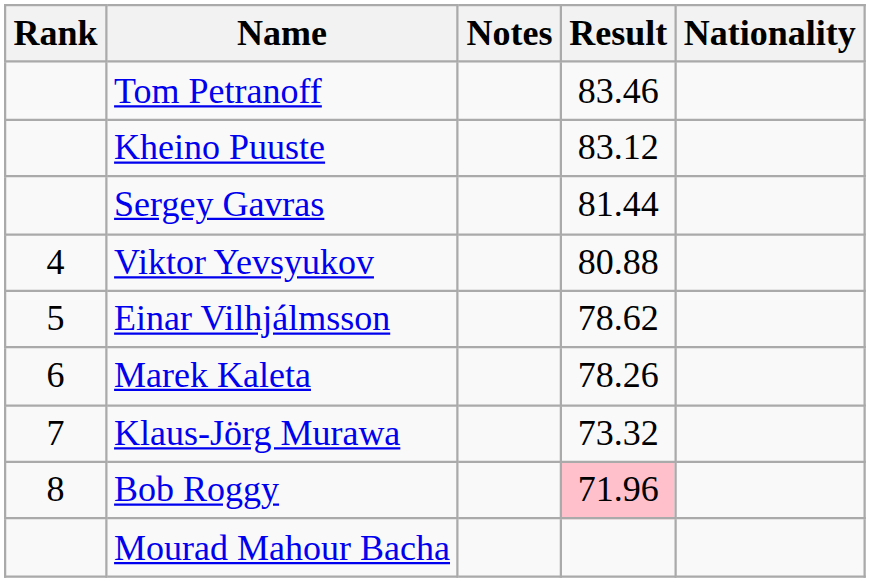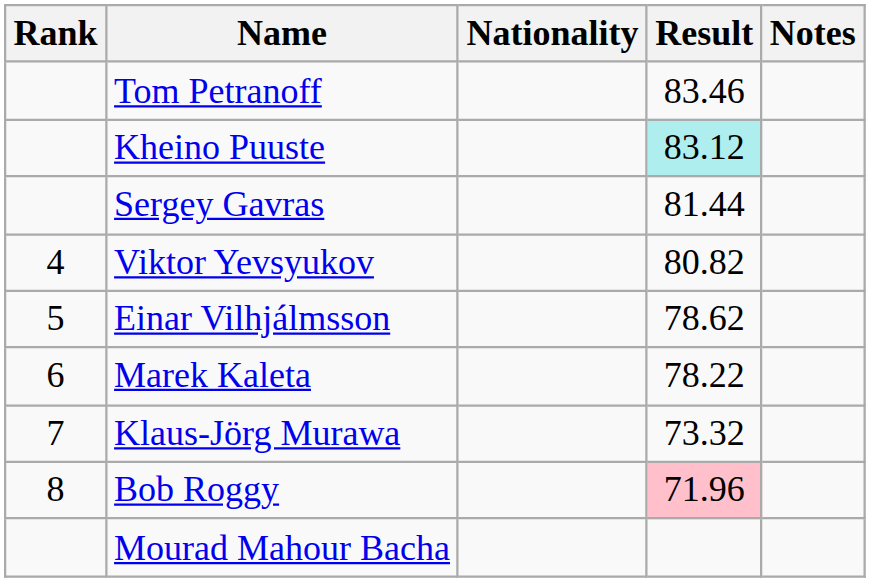columns swapped: Nationality <-> Notes
Kheino Puuste | Result: no background -> paleturquoise background
Viktor Yevsyukov | Result: 80.88 -> 80.82
Marek Kaleta | Result: 78.26 -> 78.22
